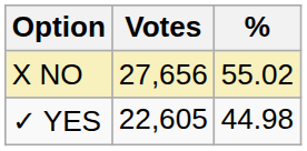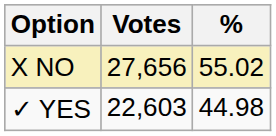✓ YES | Votes: 22,605 -> 22,603
